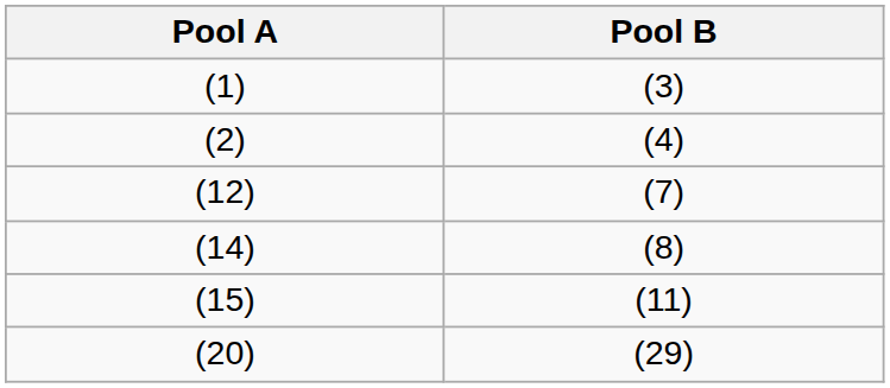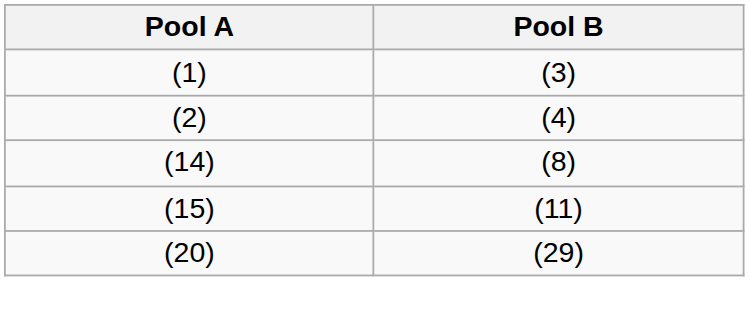- row: (12) | (7)
